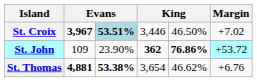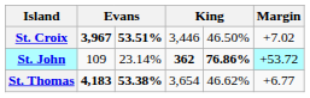St. Croix | column 3: lightblue background -> no background
St. John | column 3: 23.90% -> 23.14%
St. Thomas | column 2: 4,881 -> 4,183
St. Thomas | Margin: +6.76 -> +6.77
